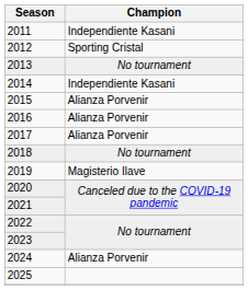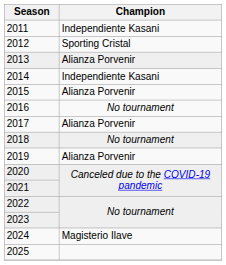2013 | Champion: No tournament -> Alianza Porvenir
2016 | Champion: Alianza Porvenir -> No tournament
2019 | Champion: Magisterio Ilave -> Alianza Porvenir
2024 | Champion: Alianza Porvenir -> Magisterio Ilave
